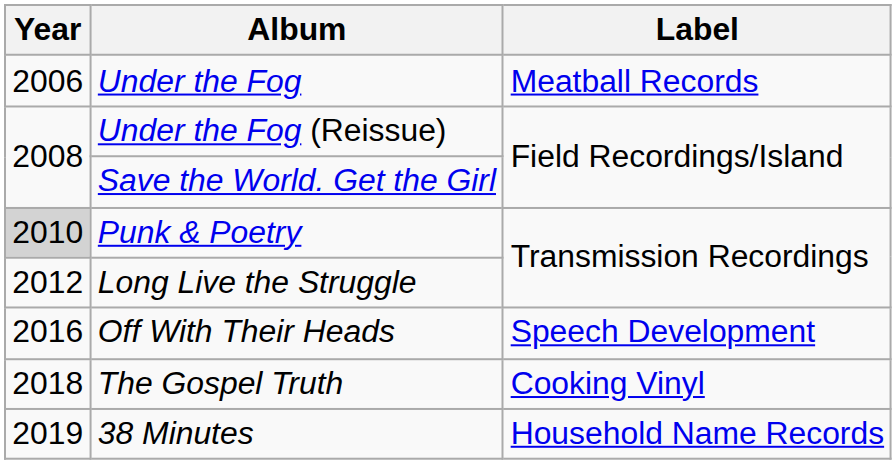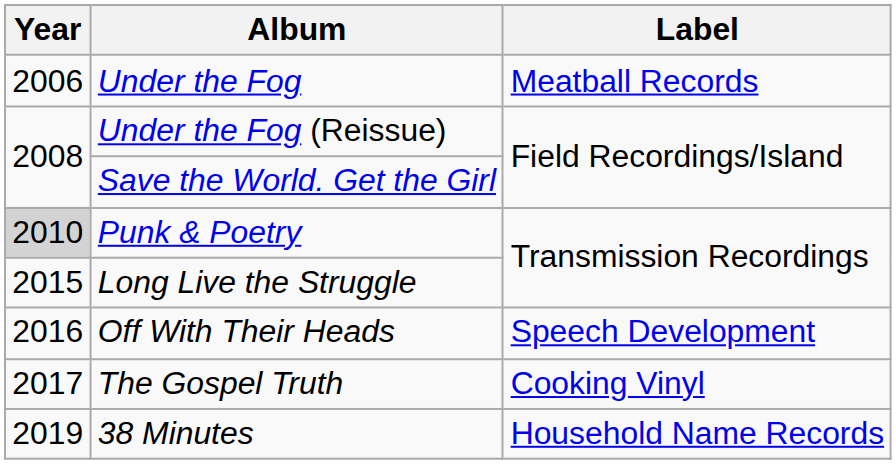Long Live the Struggle | Year: 2012 -> 2015
The Gospel Truth | Year: 2018 -> 2017
